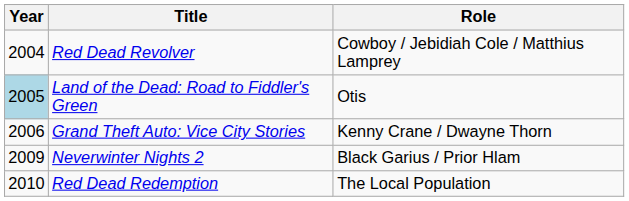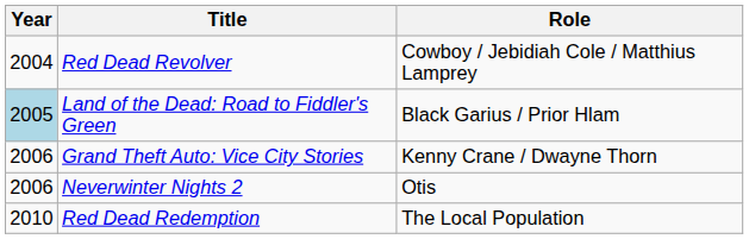Land of the Dead: Road to Fiddler's Green | Role: Otis -> Black Garius / Prior Hlam
Neverwinter Nights 2 | Year: 2009 -> 2006
Neverwinter Nights 2 | Role: Black Garius / Prior Hlam -> Otis
